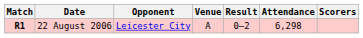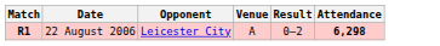- column: Scorers
22 August 2006 | Attendance: normal -> bold
